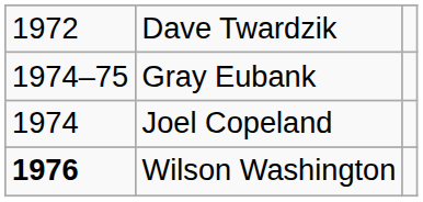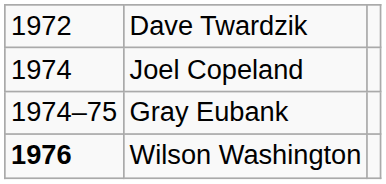rows swapped: Joel Copeland <-> Gray Eubank
